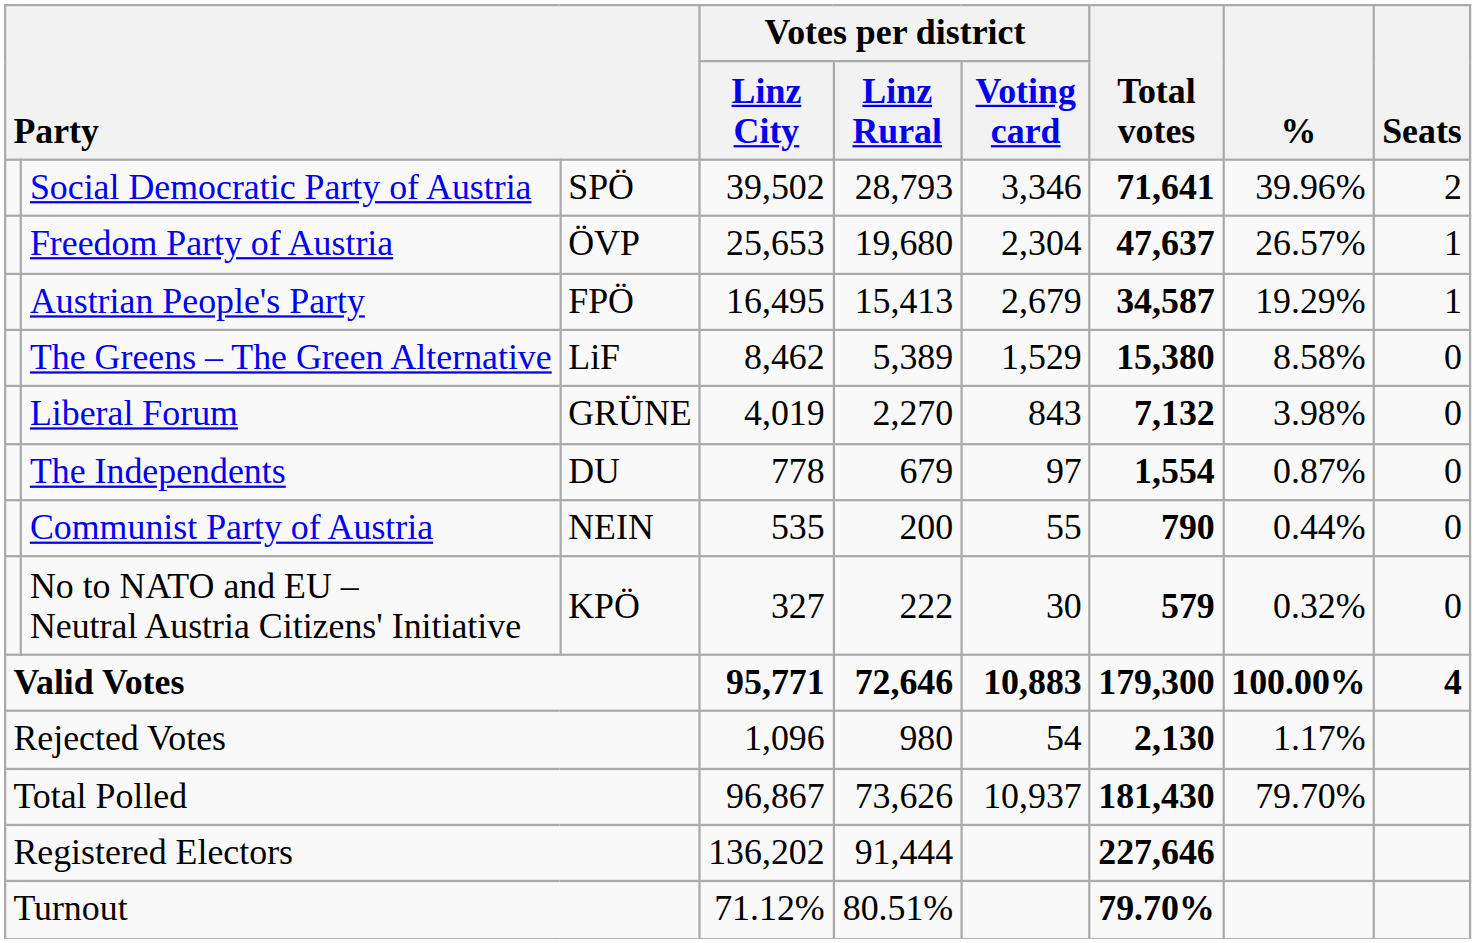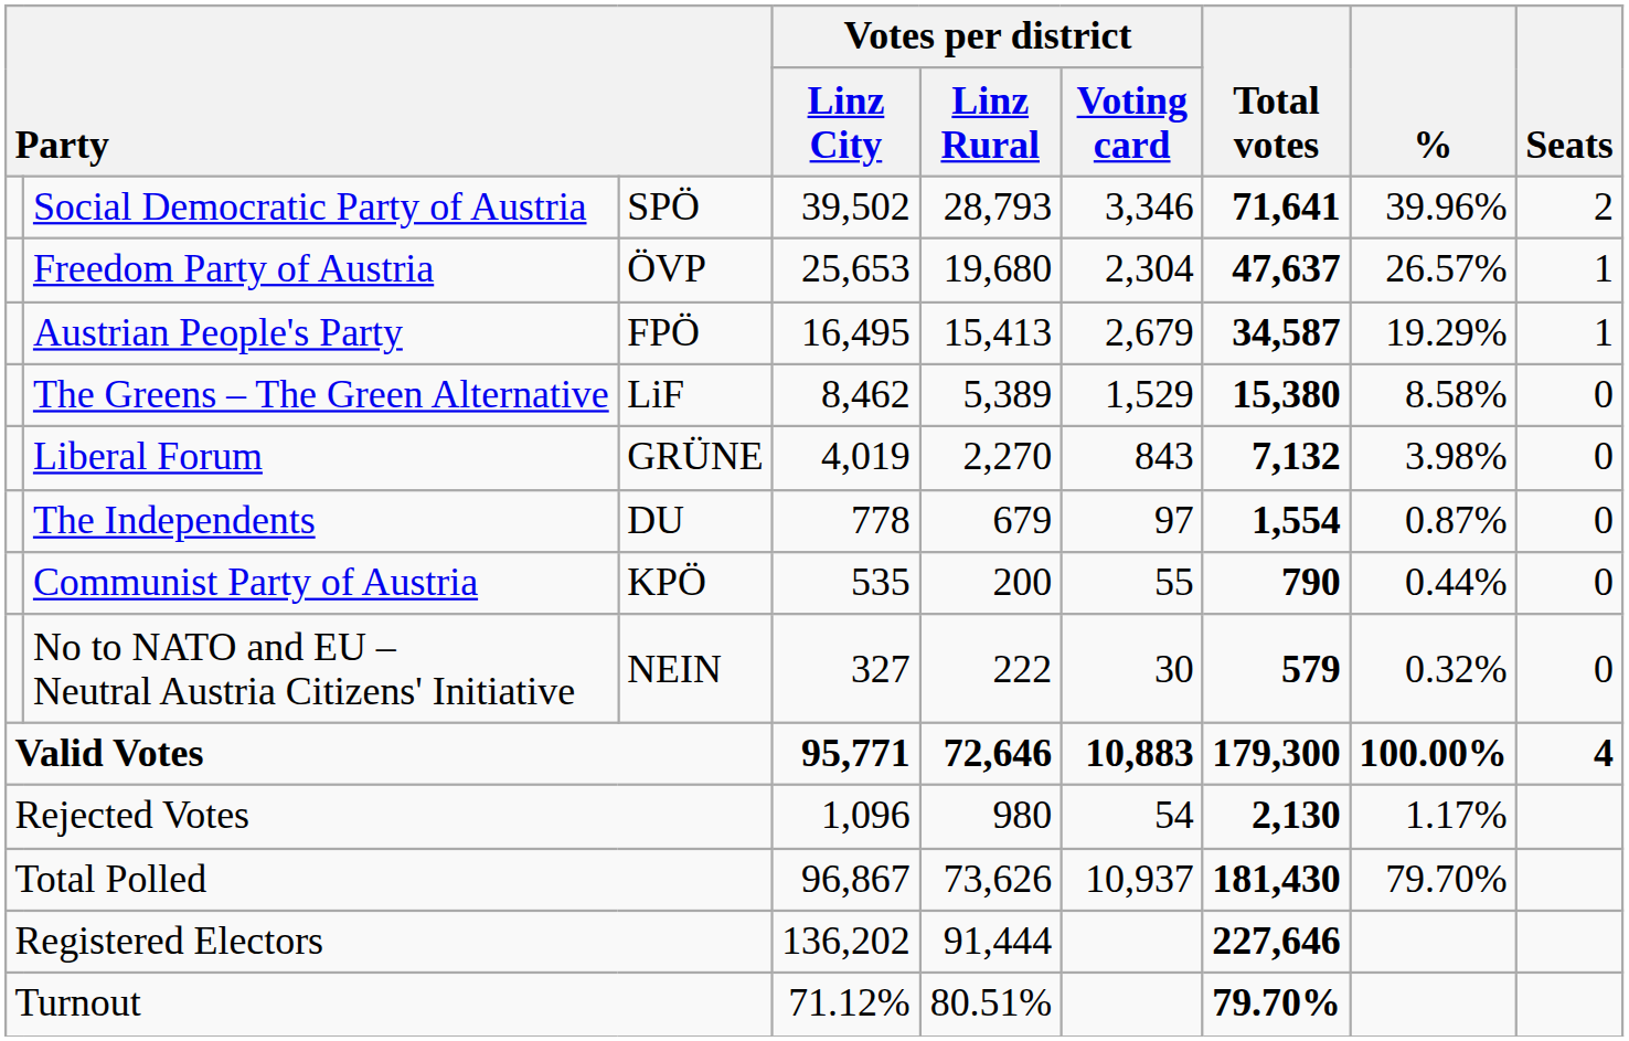Communist Party of Austria | column 3: NEIN -> KPÖ
No to NATO and EU – Neutral Austria Citizens' Initiative | column 3: KPÖ -> NEIN
